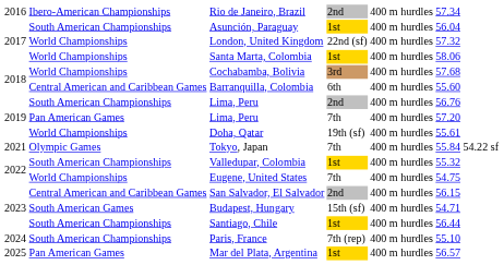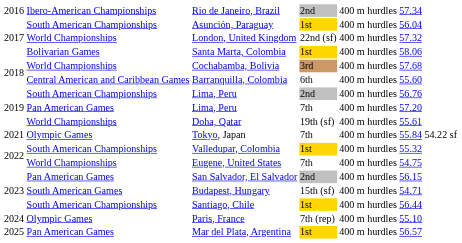Santa Marta, Colombia | column 2: World Championships -> Bolivarian Games
San Salvador, El Salvador | column 2: Central American and Caribbean Games -> Pan American Games
Paris, France | column 2: South American Championships -> Olympic Games
